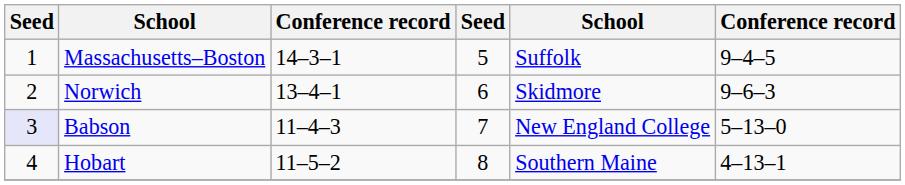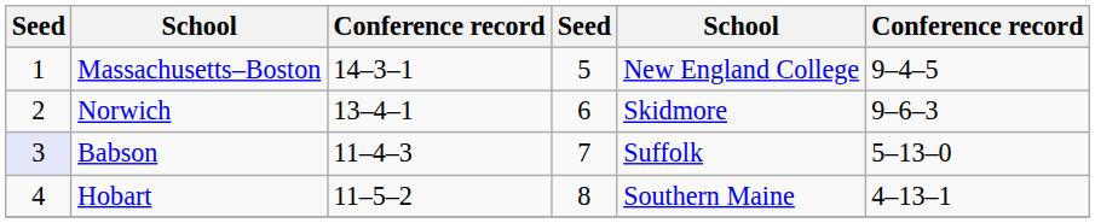Massachusetts–Boston | column 5: Suffolk -> New England College
Babson | column 5: New England College -> Suffolk
